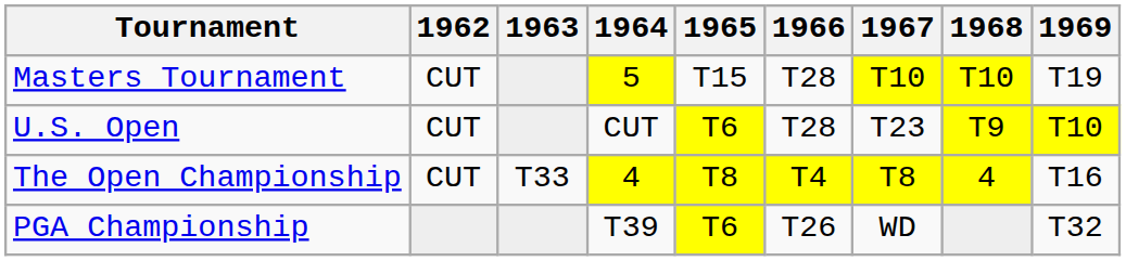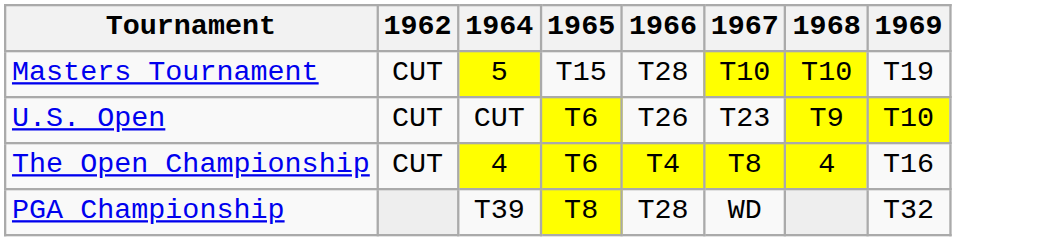- column: 1963 | T33
U.S. Open | 1966: T28 -> T26
The Open Championship | 1965: T8 -> T6
PGA Championship | 1965: T6 -> T8
PGA Championship | 1966: T26 -> T28
